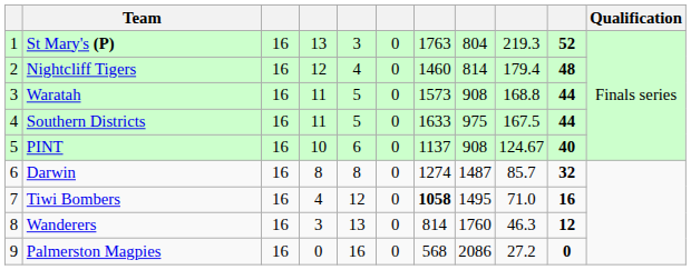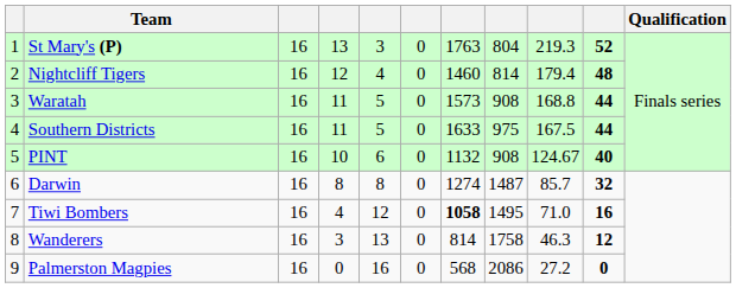PINT | column 7: 1137 -> 1132
Wanderers | column 8: 1760 -> 1758
